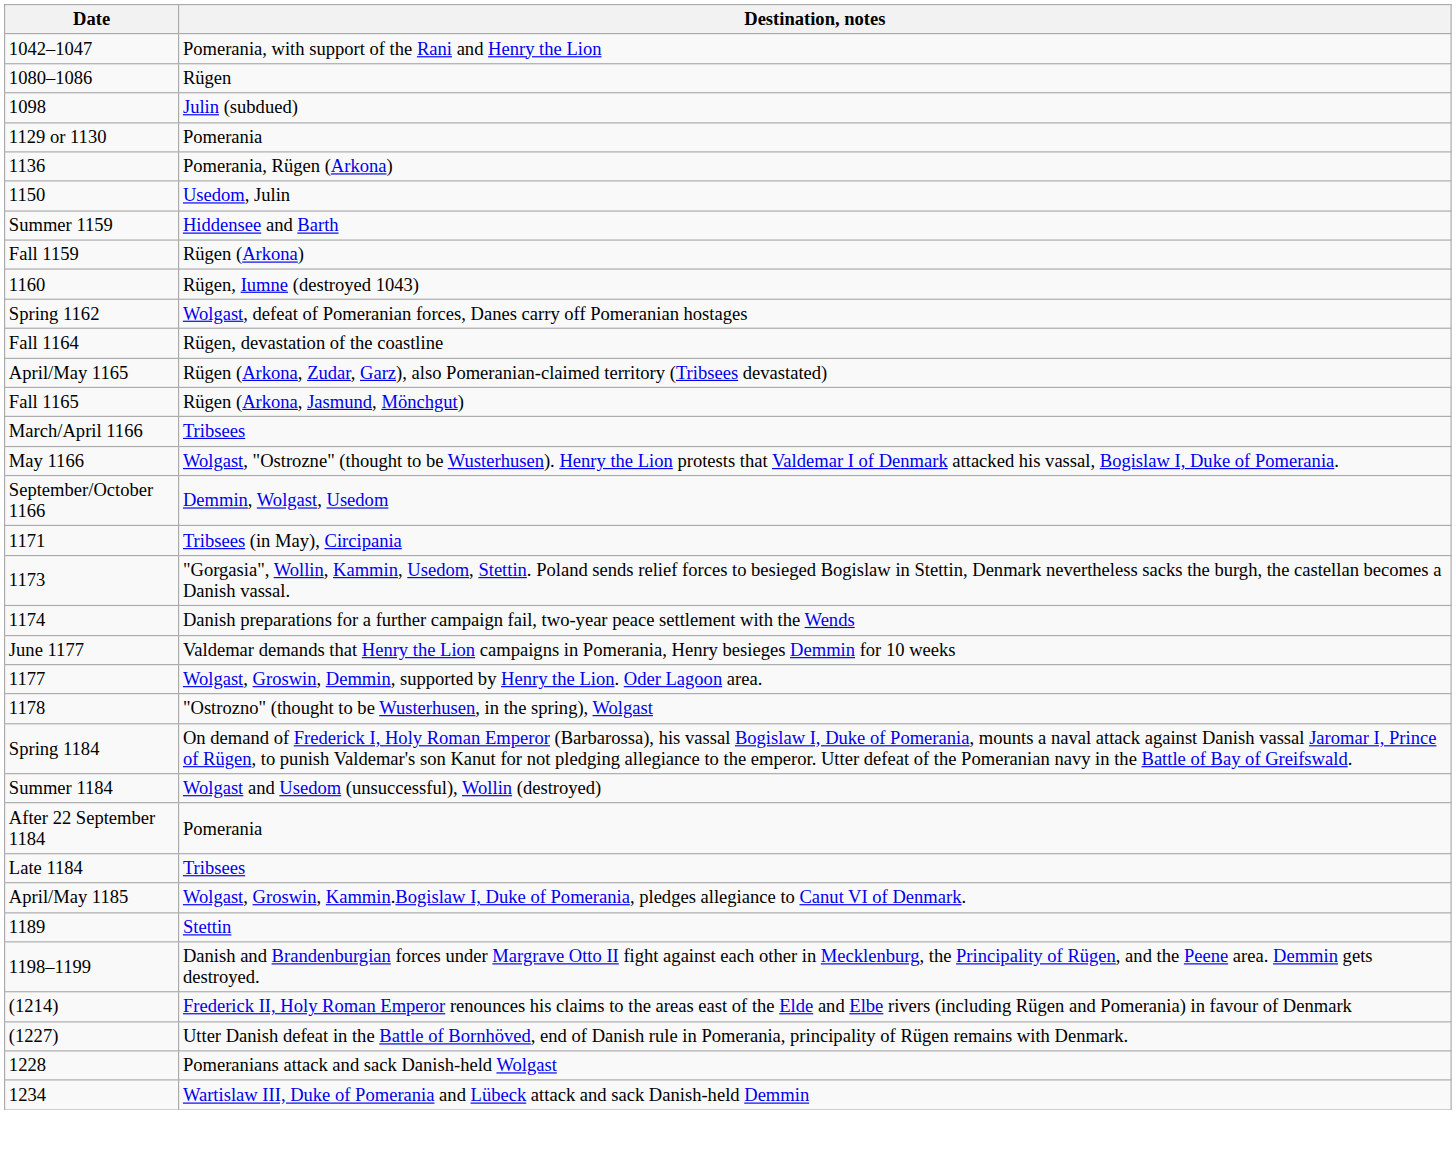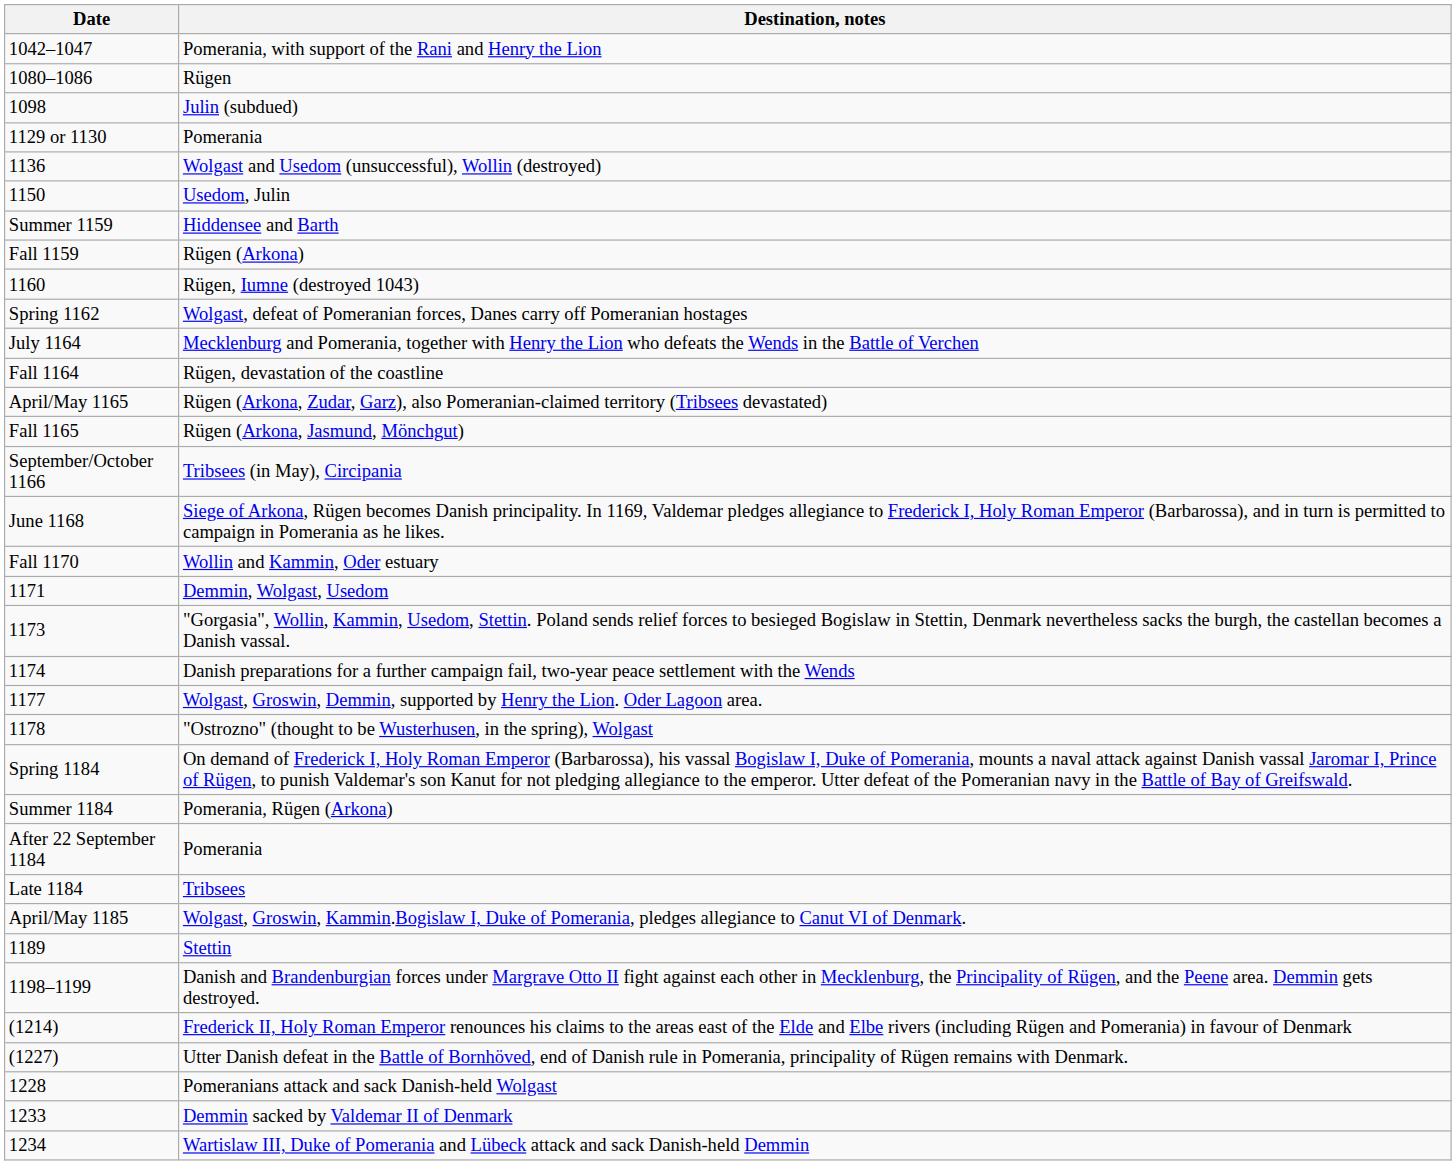1136 | Destination, notes: Pomerania, Rügen (Arkona) -> Wolgast and Usedom (unsuccessful), Wollin (destroyed)
+ row: July 1164 | Mecklenburg and Pomerania, together with Henry the Lion who defeats the Wends in the Battle of Verchen
- row: March/April 1166 | Tribsees
- row: May 1166 | Wolgast, "Ostrozne" (thought to be Wusterhusen). Henry the Lion protests that Valdemar I of Denmark attacked his vassal, Bogislaw I, Duke of Pomerania.
September/October 1166 | Destination, notes: Demmin, Wolgast, Usedom -> Tribsees (in May), Circipania
+ row: June 1168 | Siege of Arkona, Rügen becomes Danish principality. In 1169, Valdemar pledges allegiance to Frederick I, Holy Roman Emperor (Barbarossa), and in turn is permitted to campaign in Pomerania as he likes.
+ row: Fall 1170 | Wollin and Kammin, Oder estuary
1171 | Destination, notes: Tribsees (in May), Circipania -> Demmin, Wolgast, Usedom
- row: June 1177 | Valdemar demands that Henry the Lion campaigns in Pomerania, Henry besieges Demmin for 10 weeks
Summer 1184 | Destination, notes: Wolgast and Usedom (unsuccessful), Wollin (destroyed) -> Pomerania, Rügen (Arkona)
+ row: 1233 | Demmin sacked by Valdemar II of Denmark
